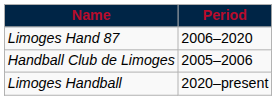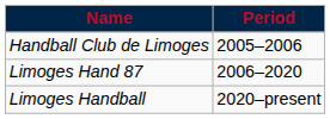rows swapped: Handball Club de Limoges <-> Limoges Hand 87
